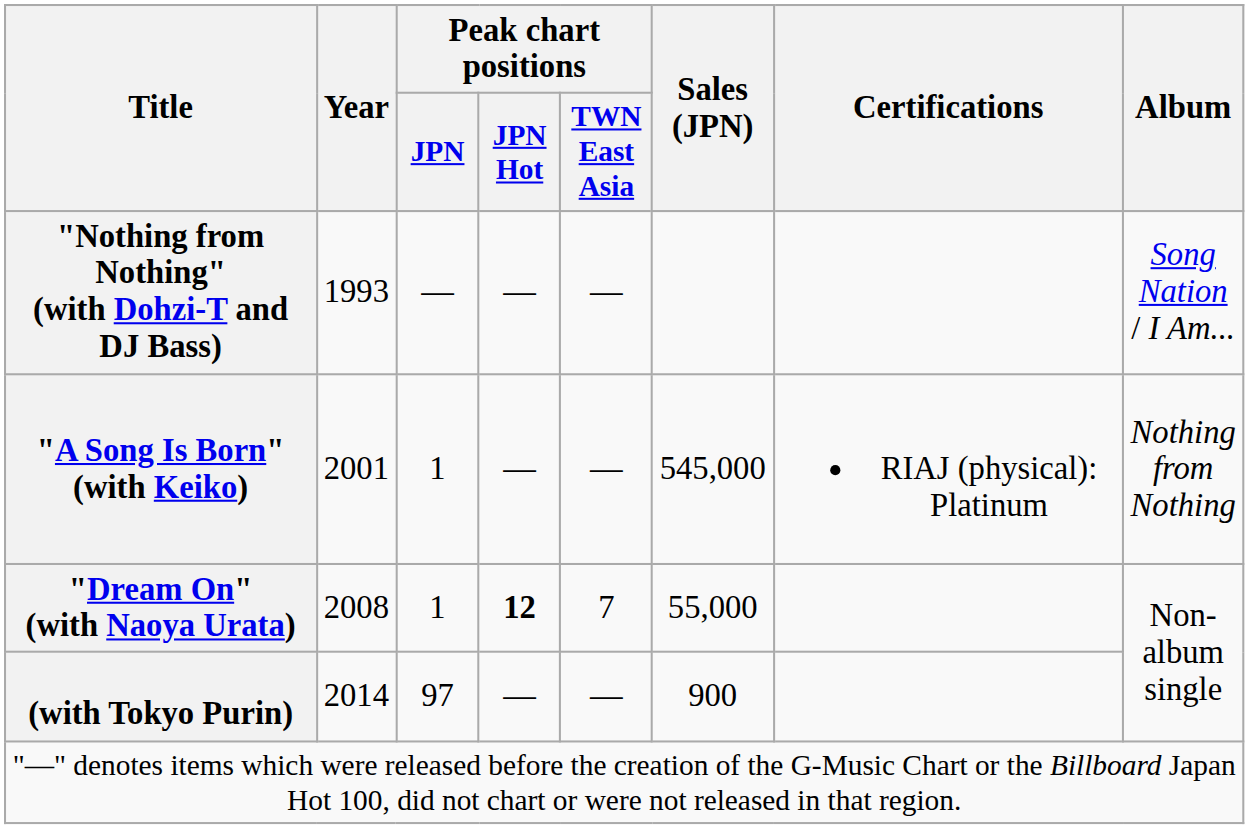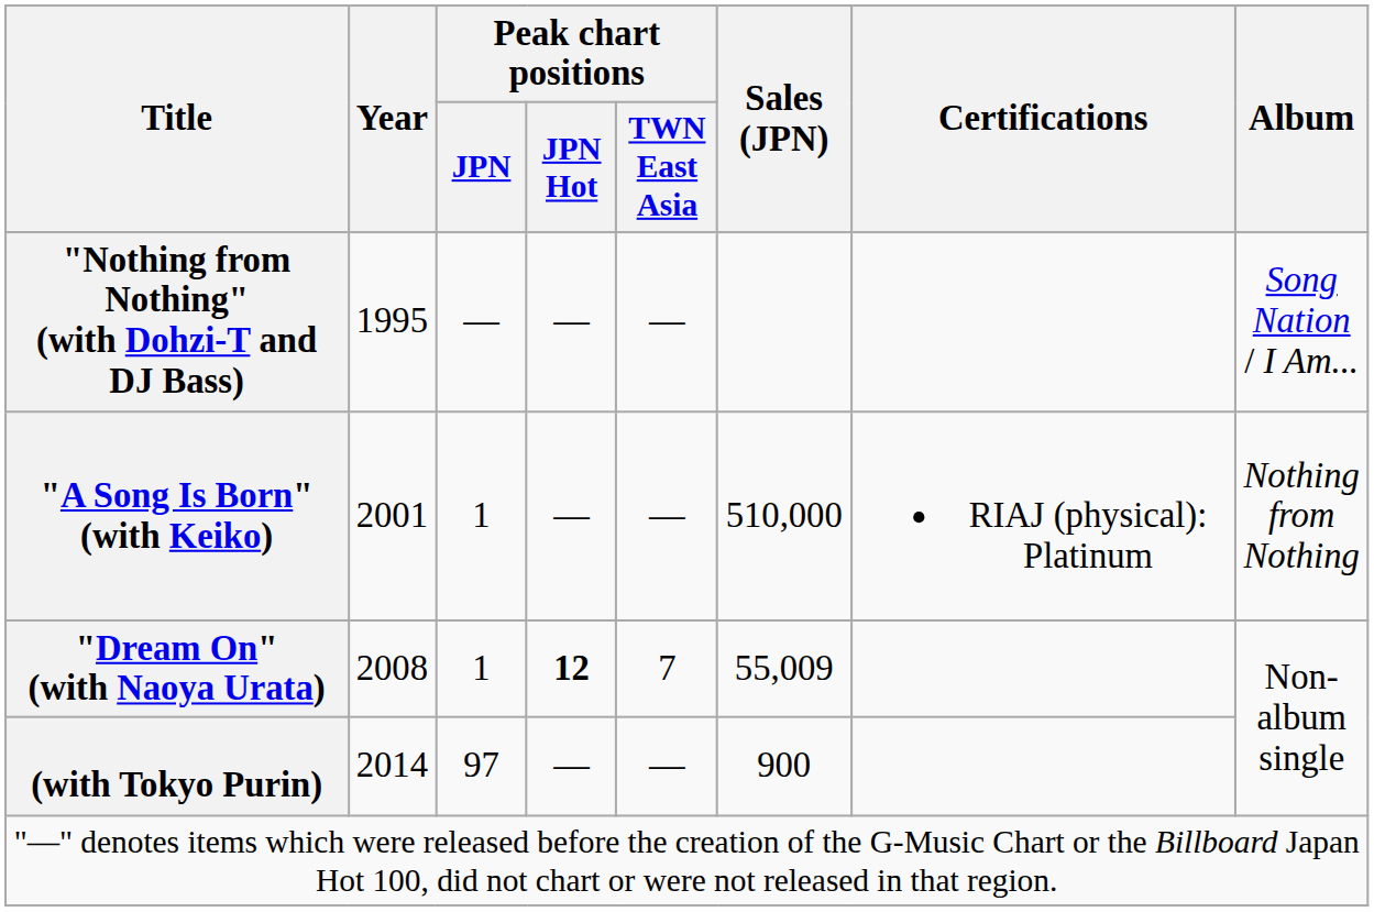"Nothing from Nothing" (with Dohzi-T and DJ Bass) | Year: 1993 -> 1995
"A Song Is Born" (with Keiko) | Sales (JPN): 545,000 -> 510,000
"Dream On" (with Naoya Urata) | Sales (JPN): 55,000 -> 55,009
